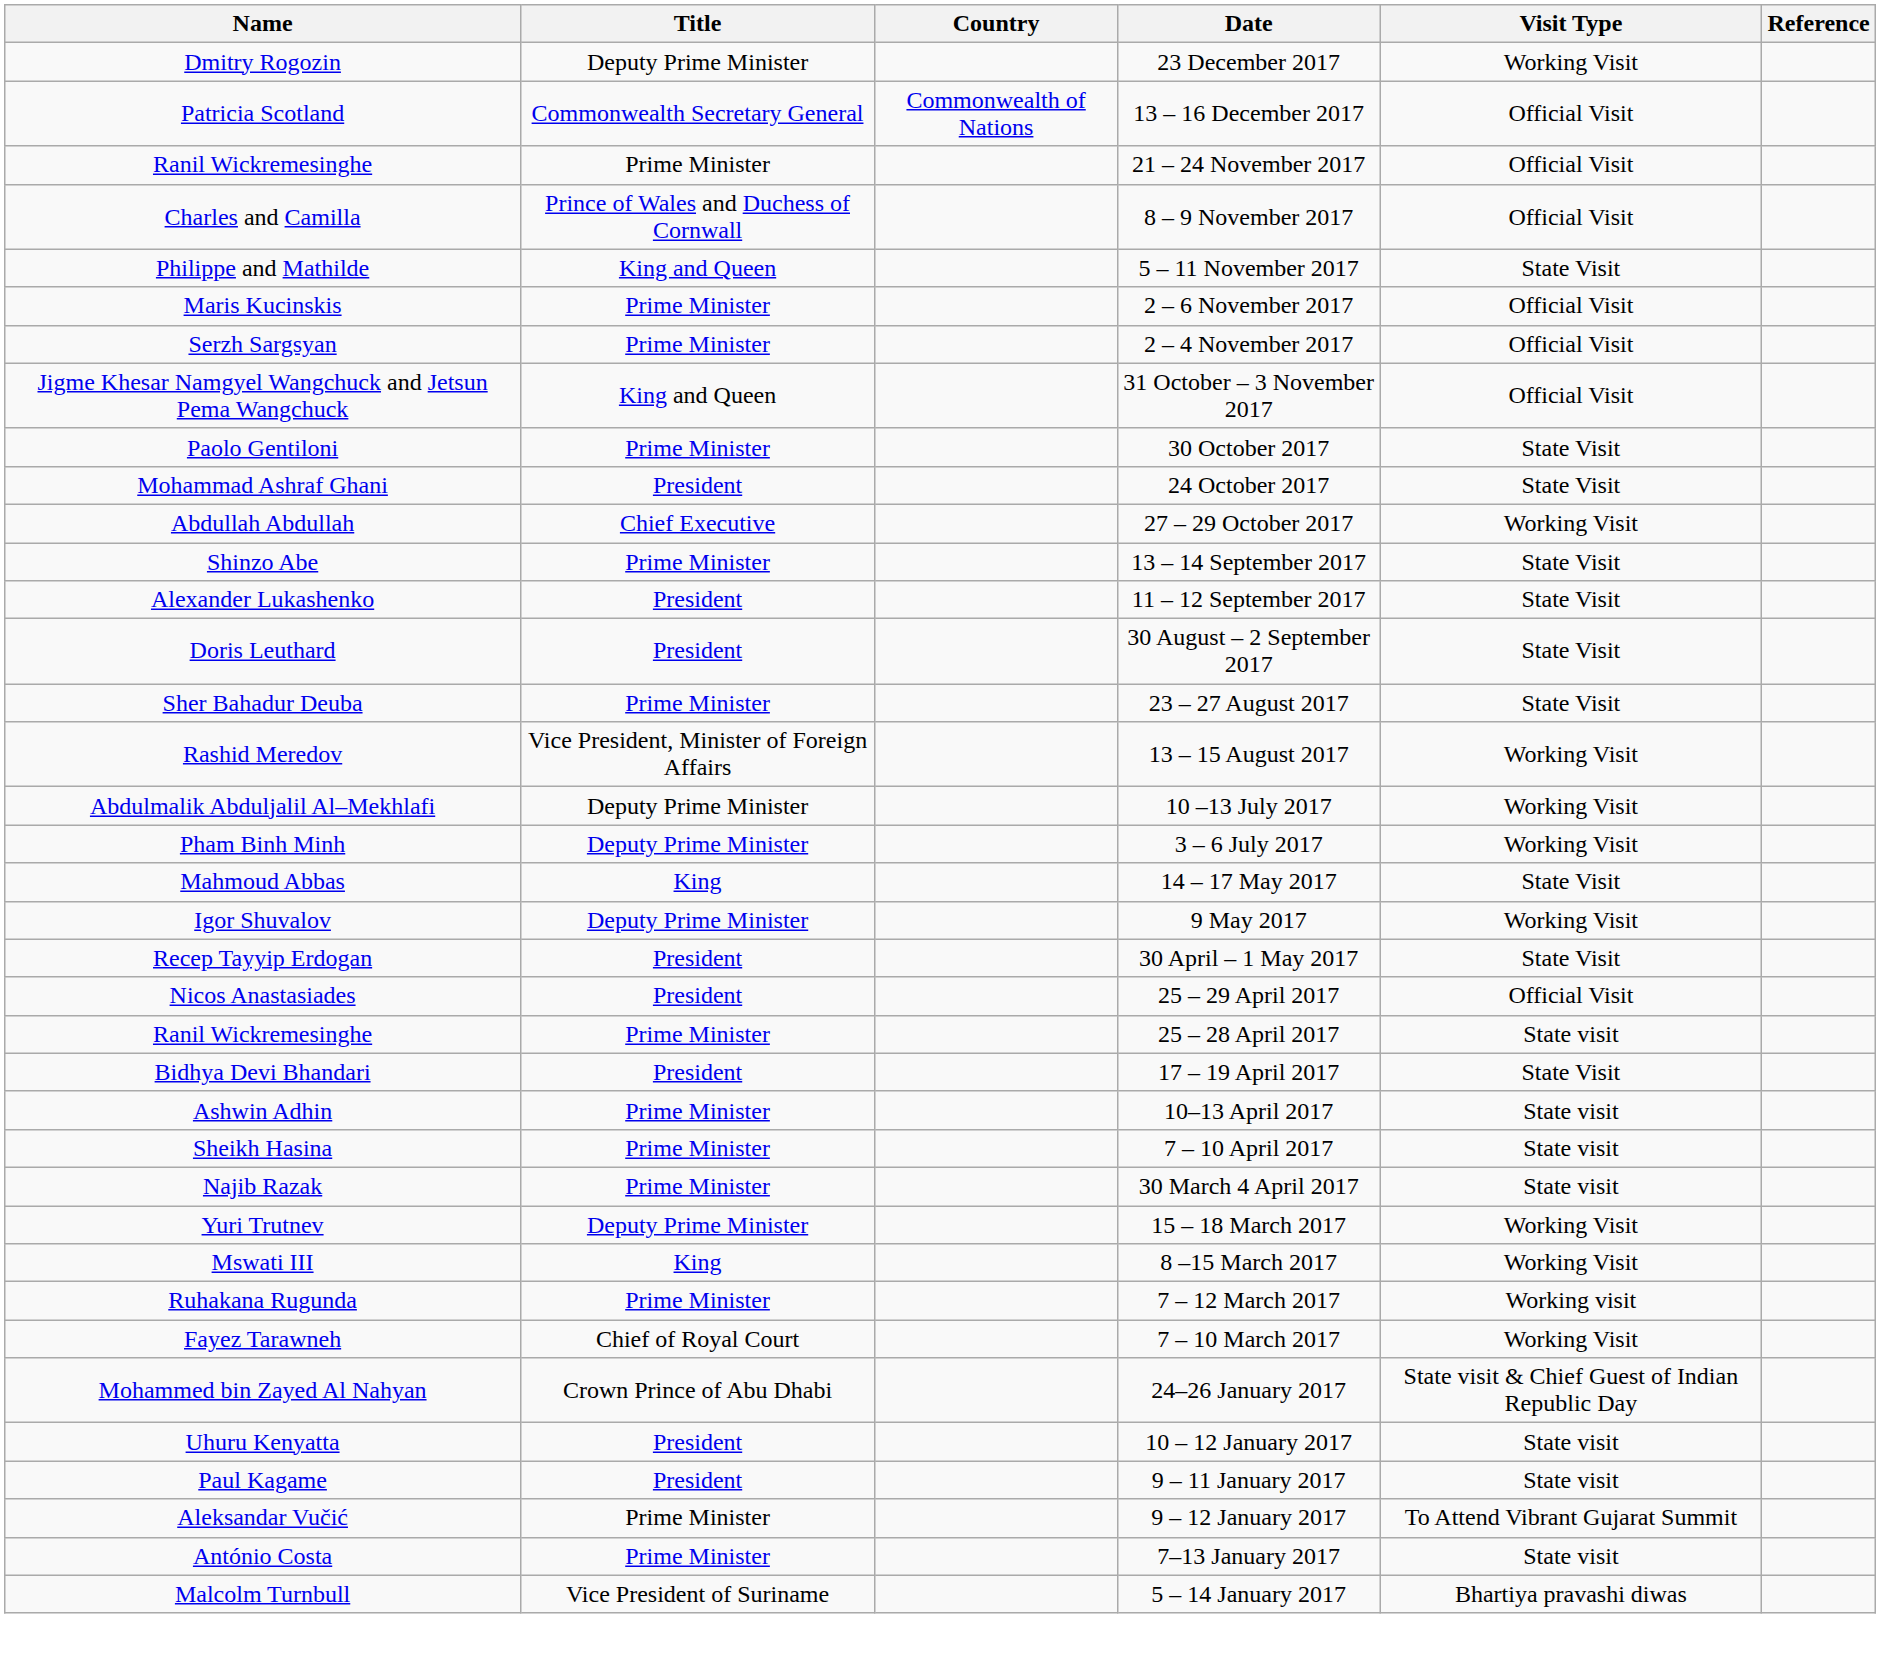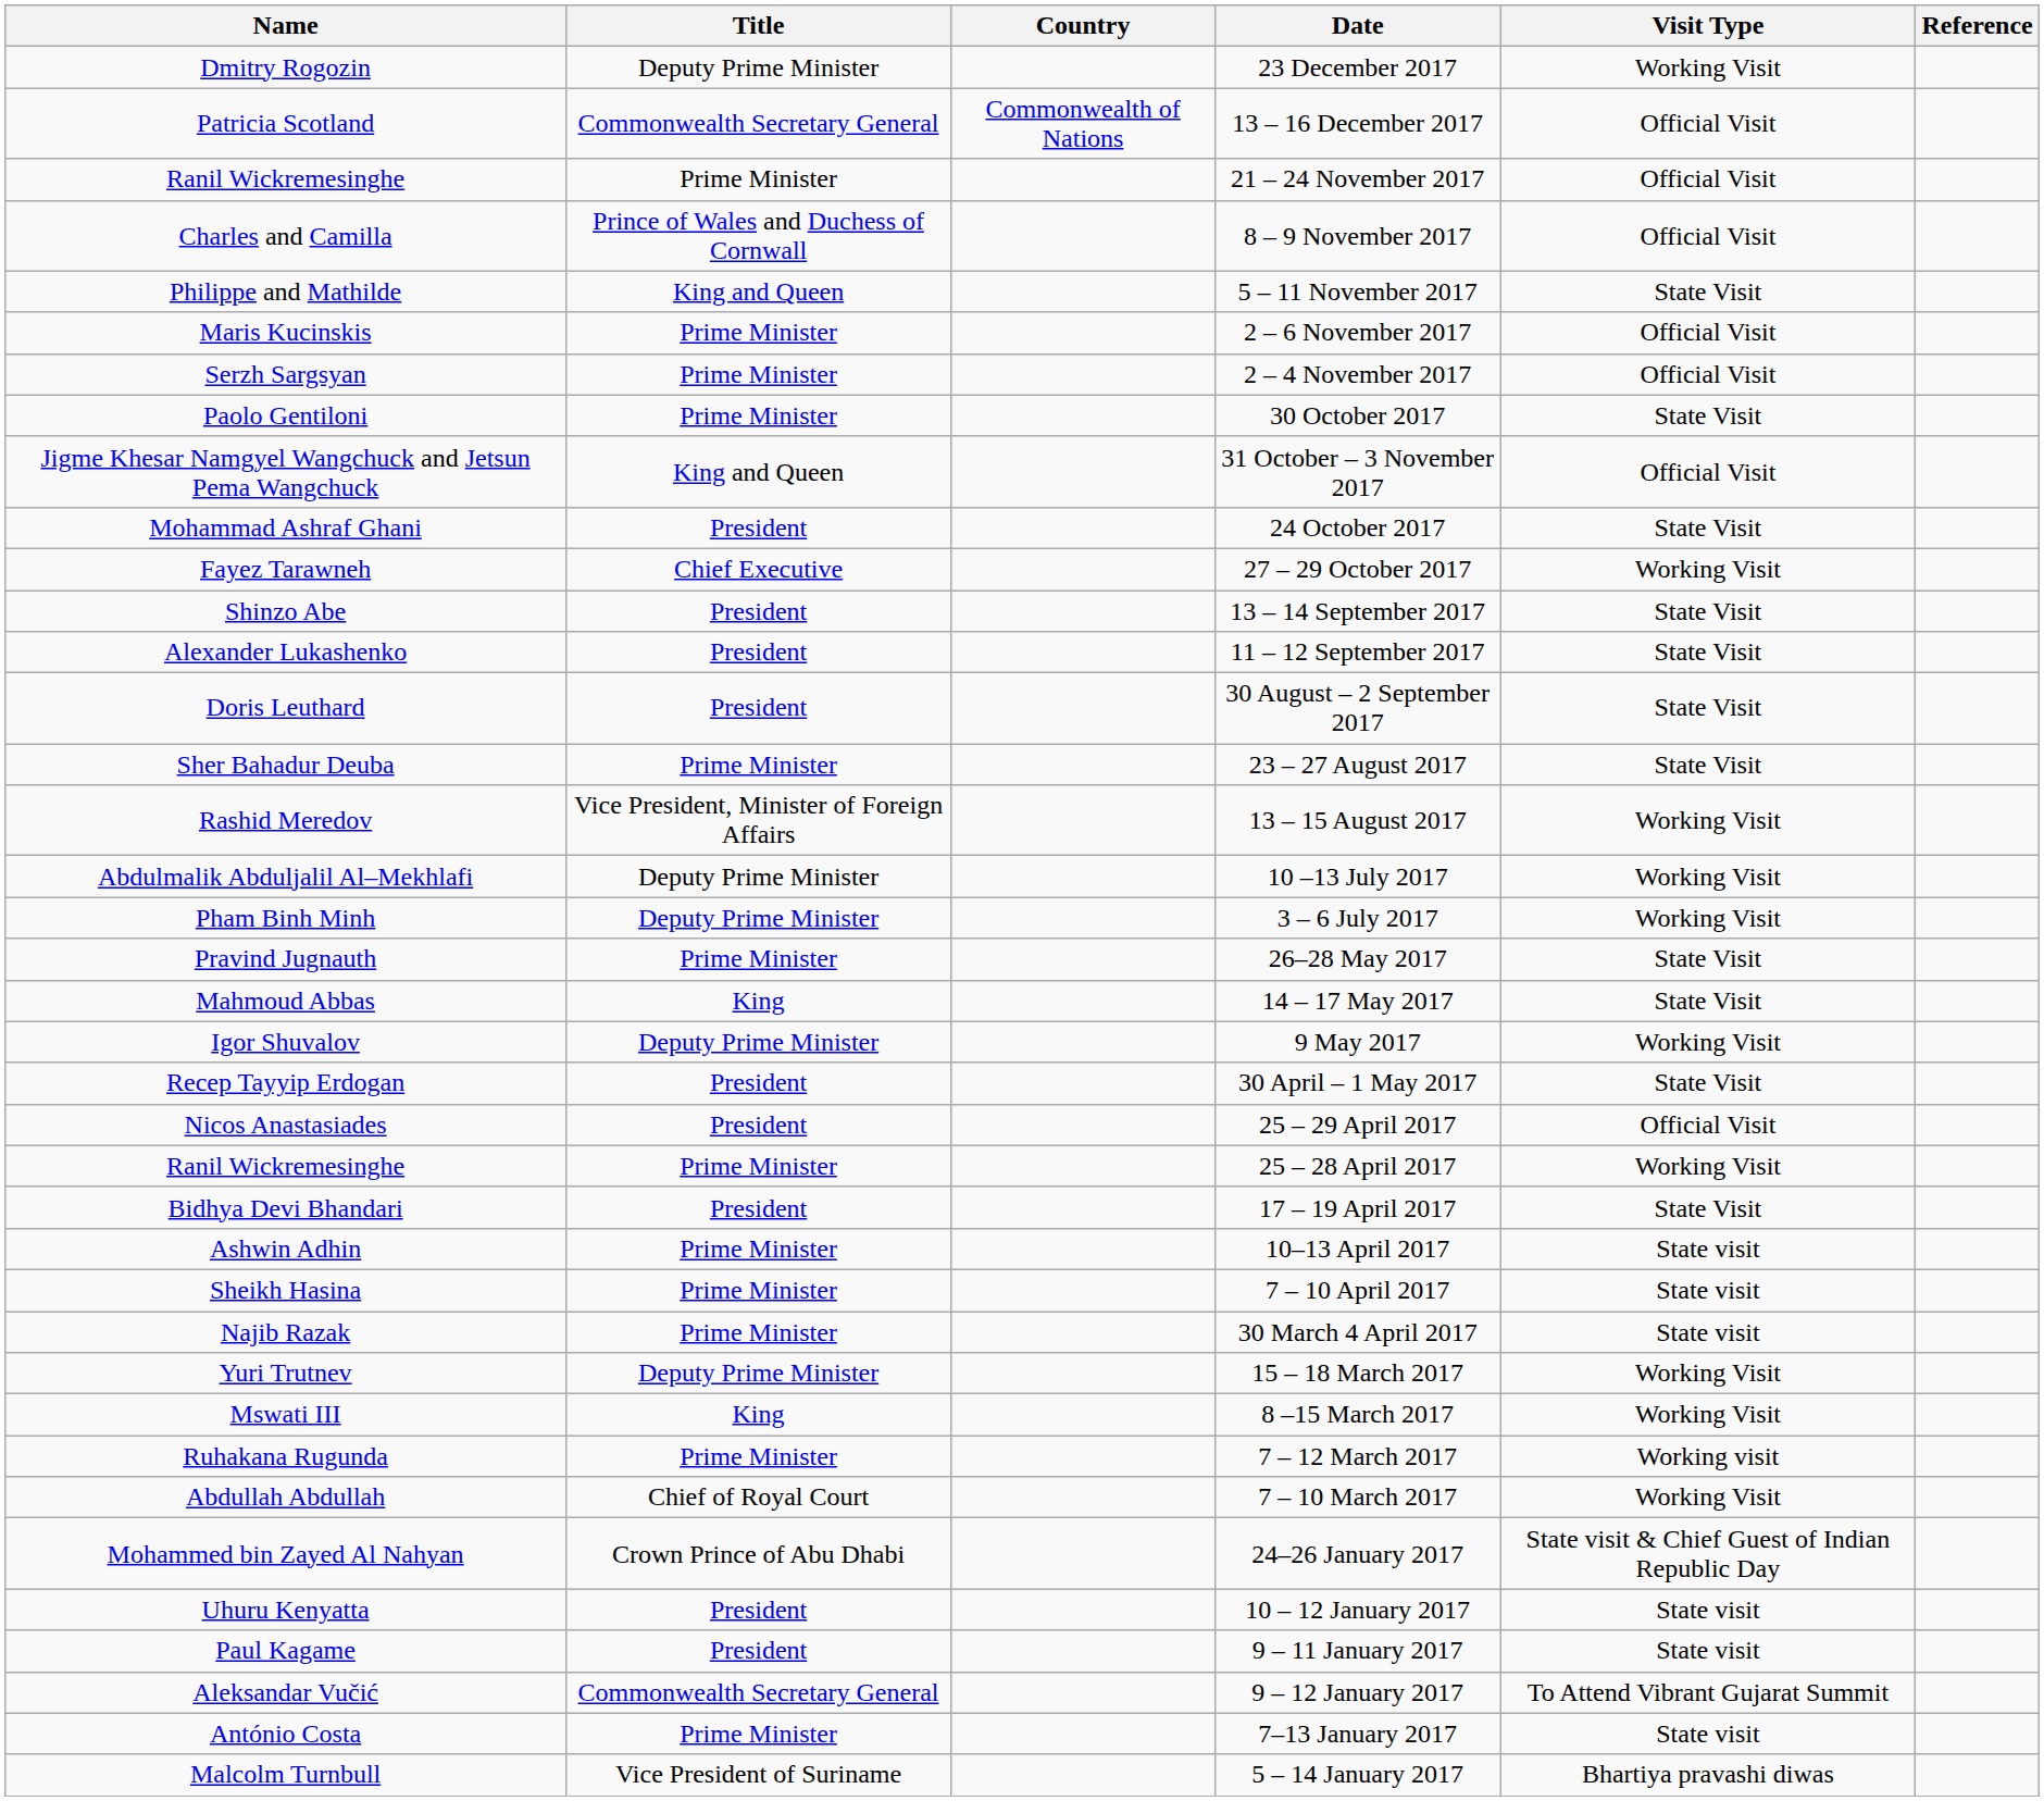rows swapped: 31 October – 3 November 2017 <-> 30 October 2017
27 – 29 October 2017 | Name: Abdullah Abdullah -> Fayez Tarawneh
13 – 14 September 2017 | Title: Prime Minister -> President
+ row: Pravind Jugnauth | Prime Minister | 26–28 May 2017 | State Visit
25 – 28 April 2017 | Visit Type: State visit -> Working Visit
7 – 10 March 2017 | Name: Fayez Tarawneh -> Abdullah Abdullah
9 – 12 January 2017 | Title: Prime Minister -> Commonwealth Secretary General
